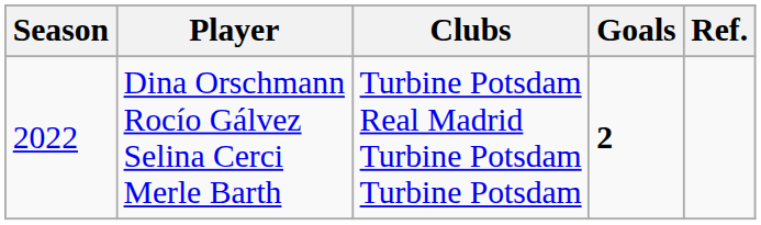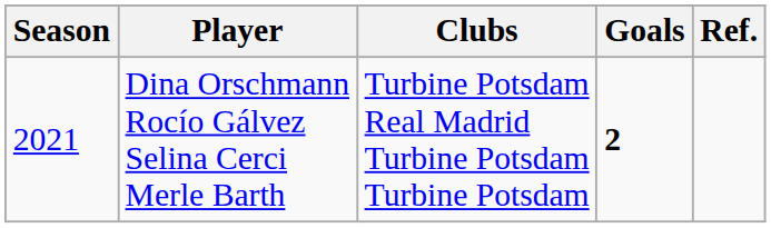Dina Orschmann Rocío Gálvez Selina Cerci Merle Barth | Season: 2022 -> 2021
